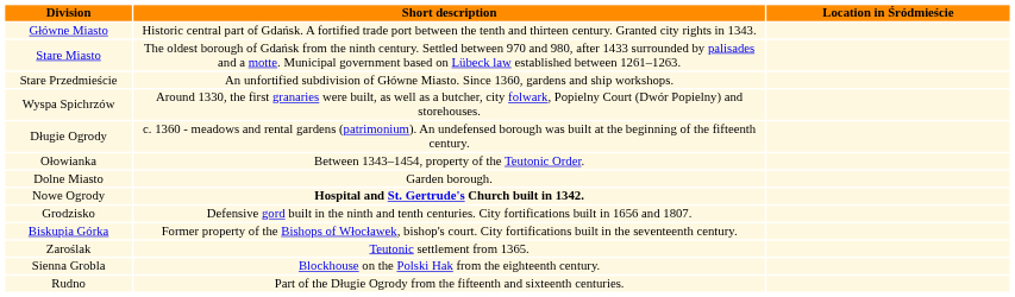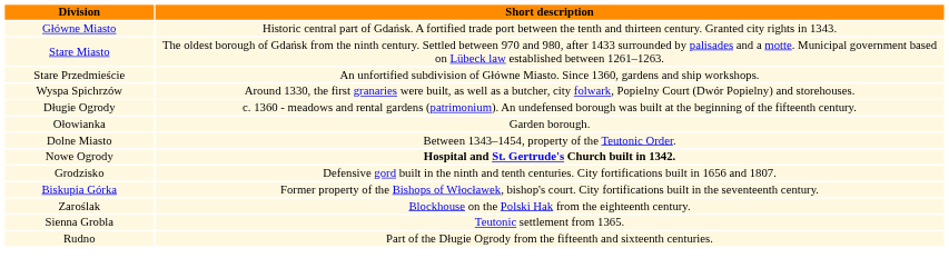- column: Location in Śródmieście
Ołowianka | Short description: Between 1343–1454, property of the Teutonic Order. -> Garden borough.
Dolne Miasto | Short description: Garden borough. -> Between 1343–1454, property of the Teutonic Order.
Zaroślak | Short description: Teutonic settlement from 1365. -> Blockhouse on the Polski Hak from the eighteenth century.
Sienna Grobla | Short description: Blockhouse on the Polski Hak from the eighteenth century. -> Teutonic settlement from 1365.
